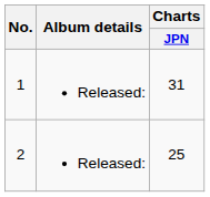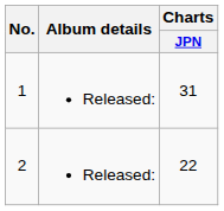2 | Charts / JPN: 25 -> 22
